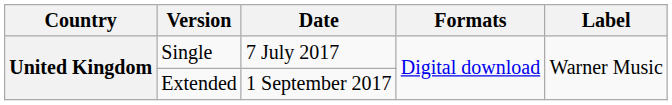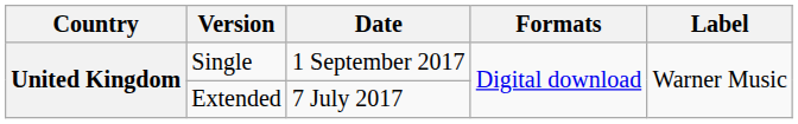Single | Date: 7 July 2017 -> 1 September 2017
Extended | Date: 1 September 2017 -> 7 July 2017
